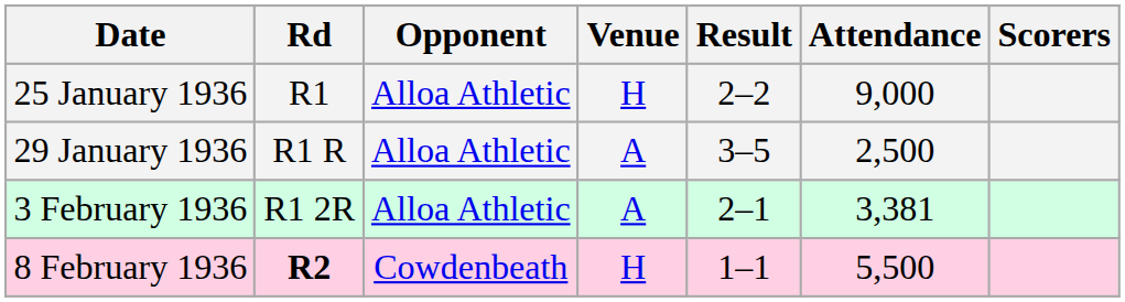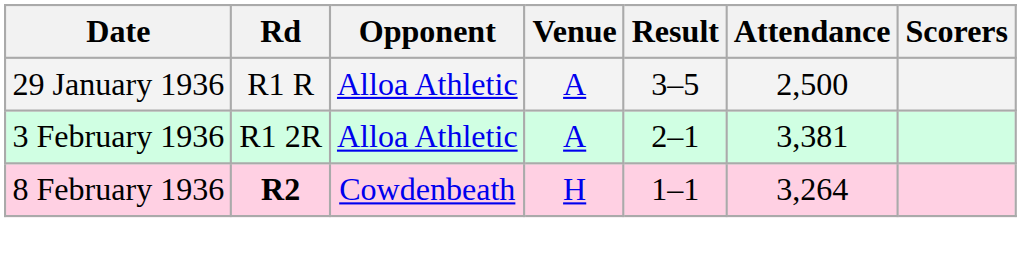- row: 25 January 1936 | R1 | Alloa Athletic | H | 2–2 | 9,000
8 February 1936 | Attendance: 5,500 -> 3,264
